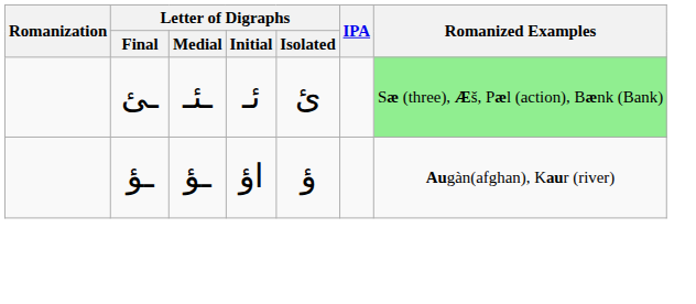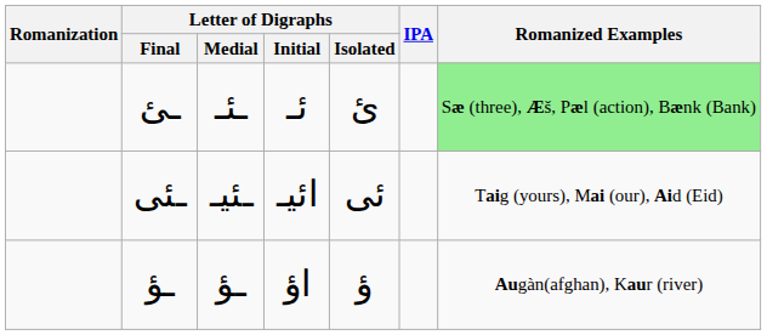+ row: ـئی | ـئیـ | ائیـ | ئی | Taig (yours), Mai (our), Aid (Eid)
